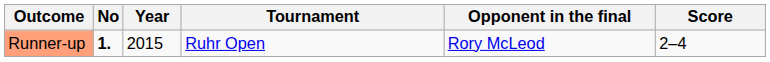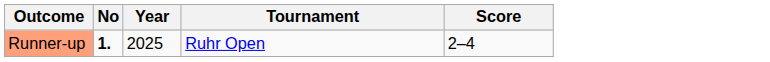- column: Opponent in the final | Rory McLeod
Runner-up | Year: 2015 -> 2025
